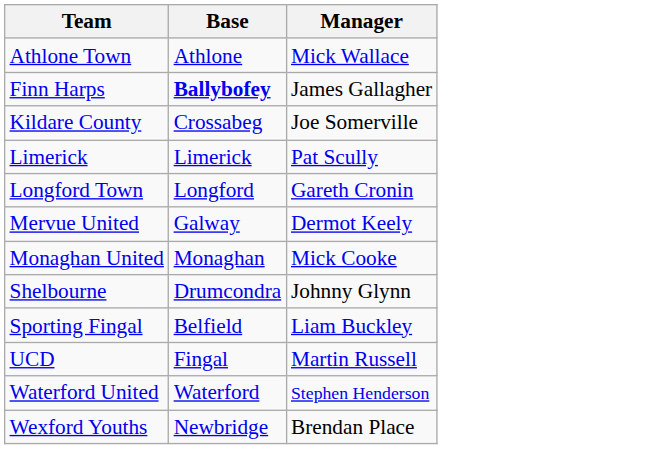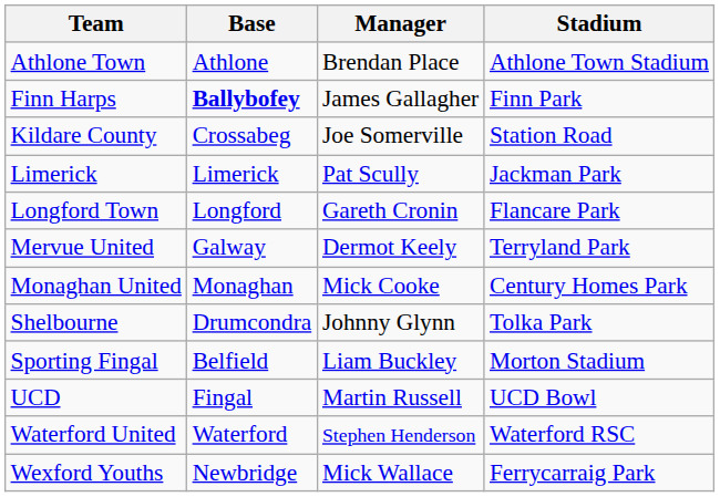+ column: Stadium | Athlone Town Stadium | Finn Park | Station Road | Jackman Park | Flancare Park | Terryland Park | Century Homes Park | Tolka Park | Morton Stadium | UCD Bowl | Waterford RSC | Ferrycarraig Park
Athlone Town | Manager: Mick Wallace -> Brendan Place
Wexford Youths | Manager: Brendan Place -> Mick Wallace
